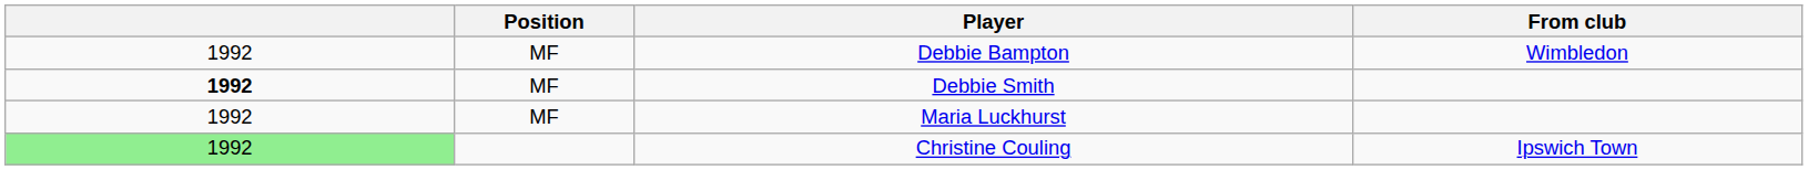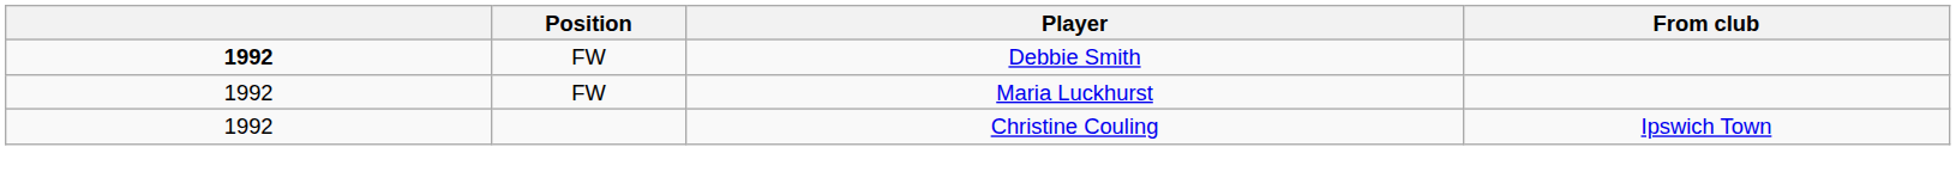- row: 1992 | MF | Debbie Bampton | Wimbledon
Debbie Smith | Position: MF -> FW
Maria Luckhurst | Position: MF -> FW
Christine Couling | column 1: lightgreen background -> no background
